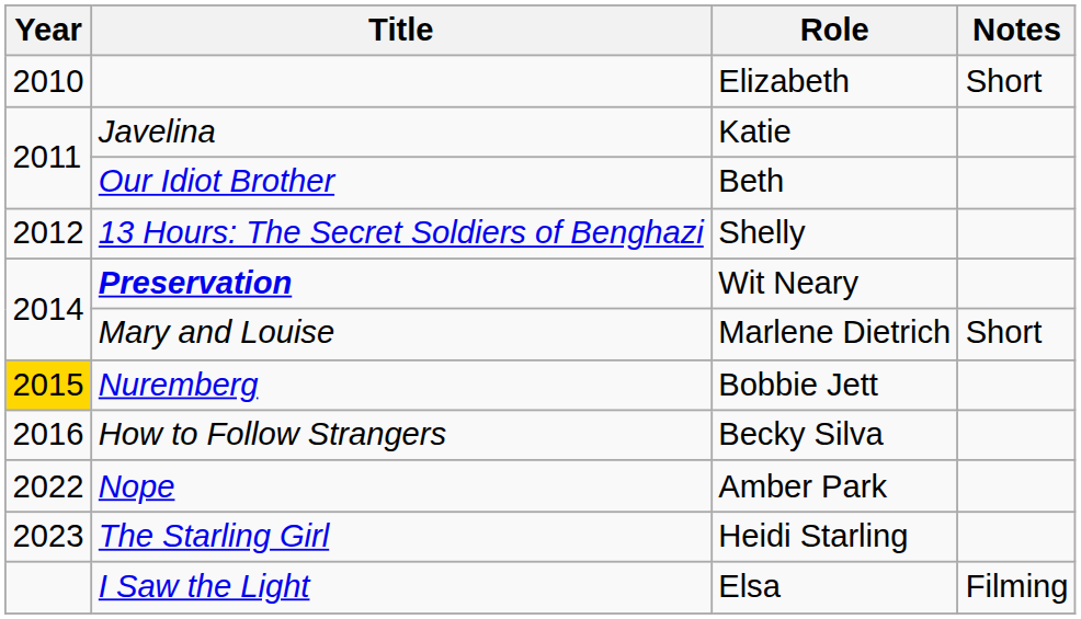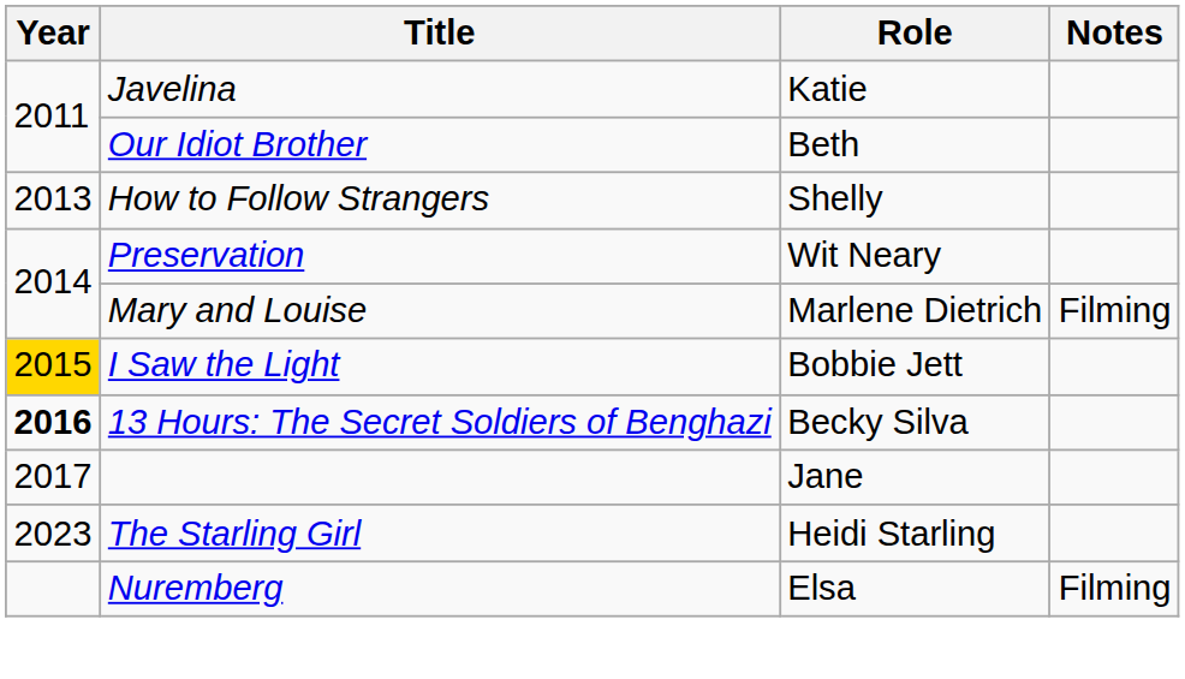- row: 2010 | Elizabeth | Short
Shelly | Year: 2012 -> 2013
Shelly | Title: 13 Hours: The Secret Soldiers of Benghazi -> How to Follow Strangers
Wit Neary | Title: bold -> normal
Marlene Dietrich | Notes: Short -> Filming
Bobbie Jett | Title: Nuremberg -> I Saw the Light
Becky Silva | Year: normal -> bold
Becky Silva | Title: How to Follow Strangers -> 13 Hours: The Secret Soldiers of Benghazi
+ row: 2017 | Jane
- row: 2022 | Nope | Amber Park
Elsa | Title: I Saw the Light -> Nuremberg
